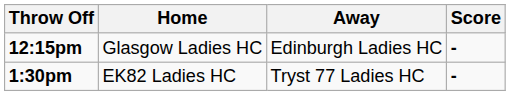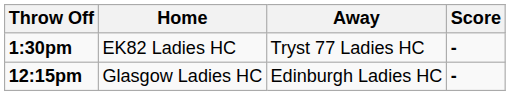rows swapped: 12:15pm <-> 1:30pm
